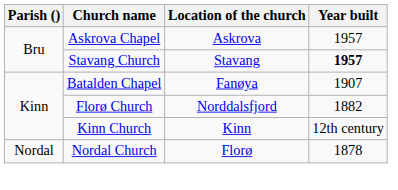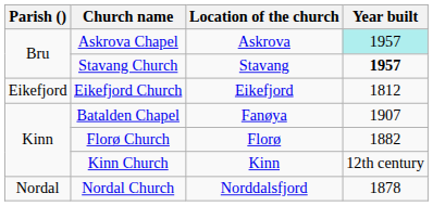Askrova Chapel | Year built: no background -> paleturquoise background
+ row: Eikefjord | Eikefjord Church | Eikefjord | 1812
Florø Church | Location of the church: Norddalsfjord -> Florø
Nordal Church | Location of the church: Florø -> Norddalsfjord
